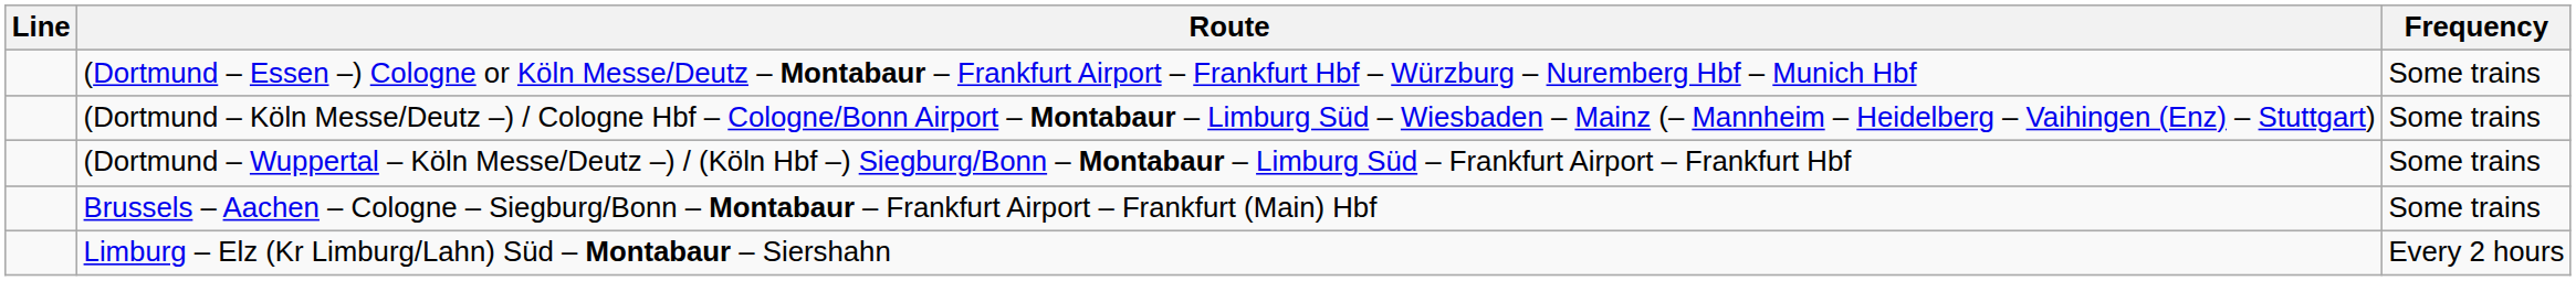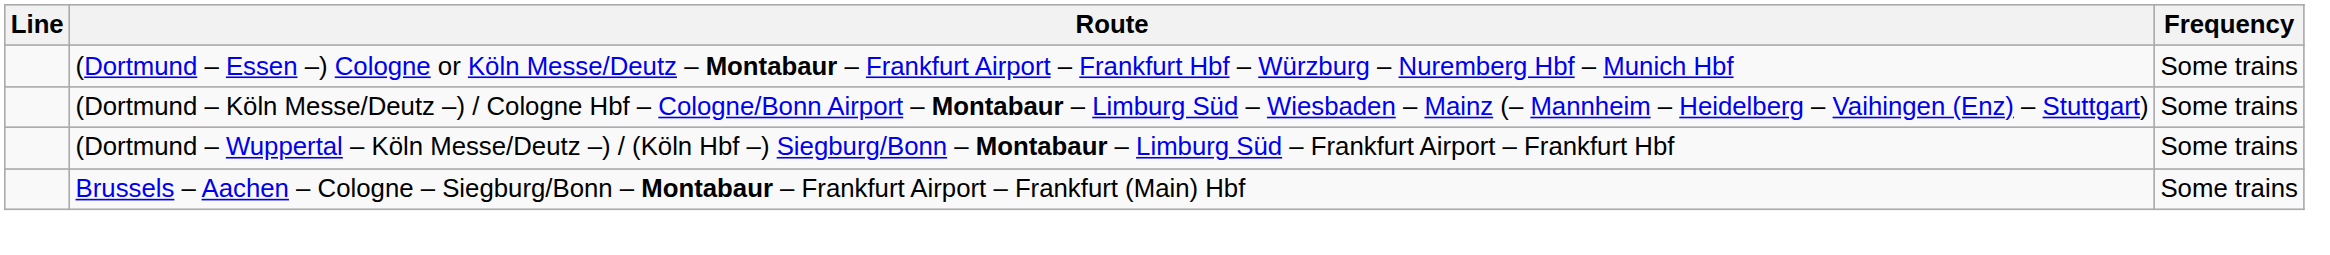- row: Limburg – Elz (Kr Limburg/Lahn) Süd – Montabaur – Siershahn | Every 2 hours
